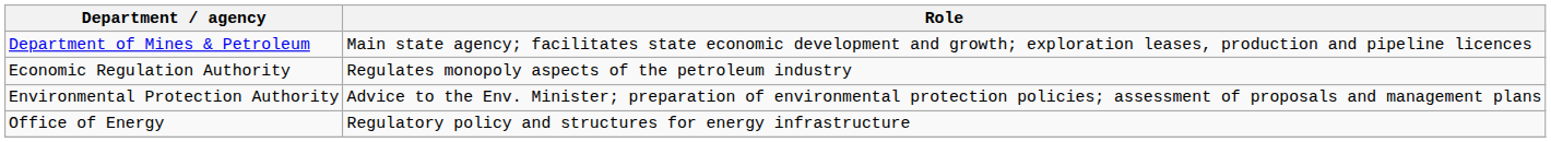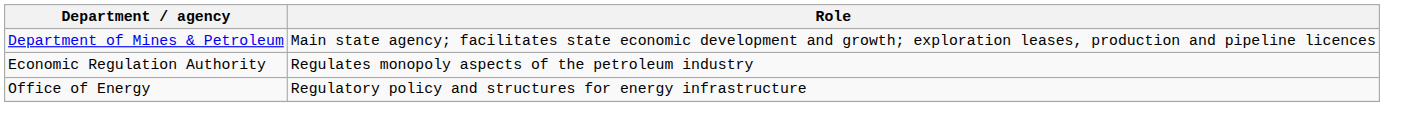- row: Environmental Protection Authority | Advice to the Env. Minister; preparation of environmental protection policies; assessment of proposals and management plans
